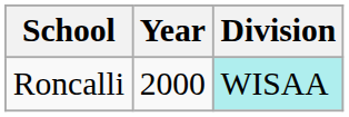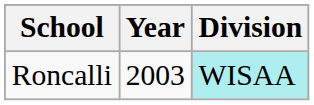Roncalli | Year: 2000 -> 2003
